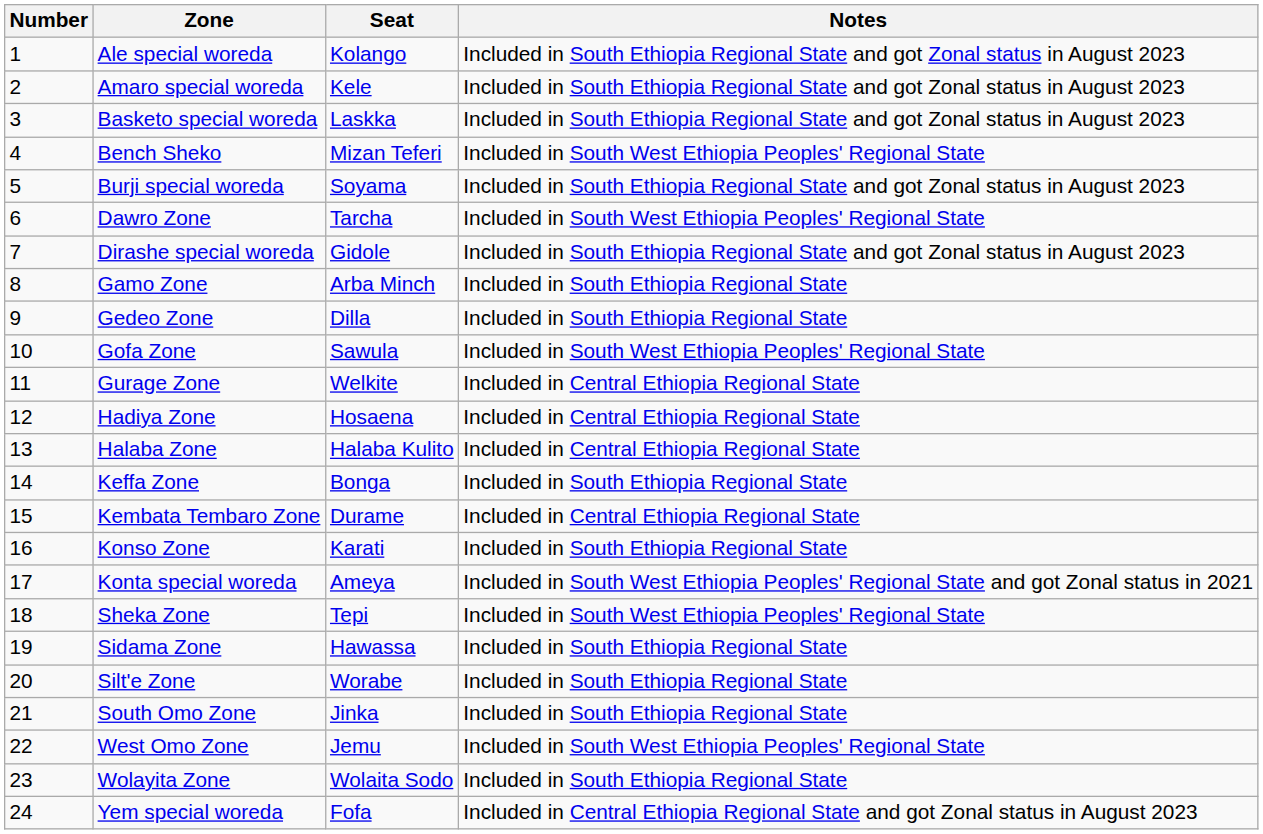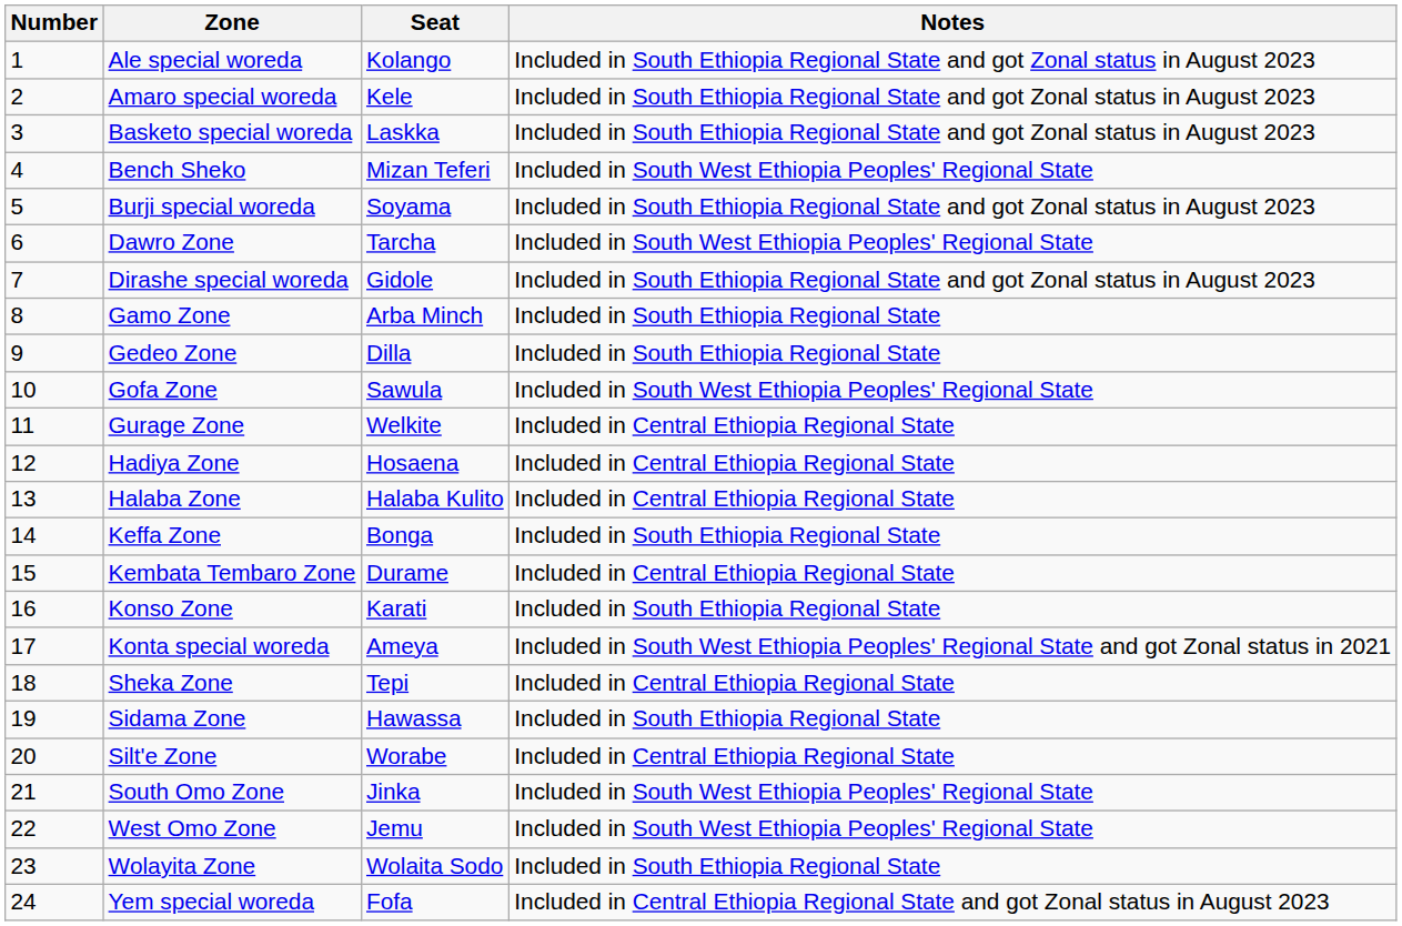Sheka Zone | Notes: Included in South West Ethiopia Peoples' Regional State -> Included in Central Ethiopia Regional State
Silt'e Zone | Notes: Included in South Ethiopia Regional State -> Included in Central Ethiopia Regional State
South Omo Zone | Notes: Included in South Ethiopia Regional State -> Included in South West Ethiopia Peoples' Regional State
